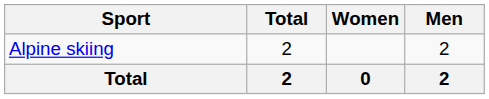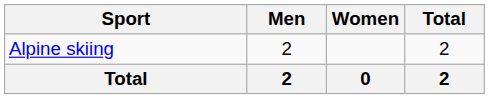columns swapped: Men <-> Total
